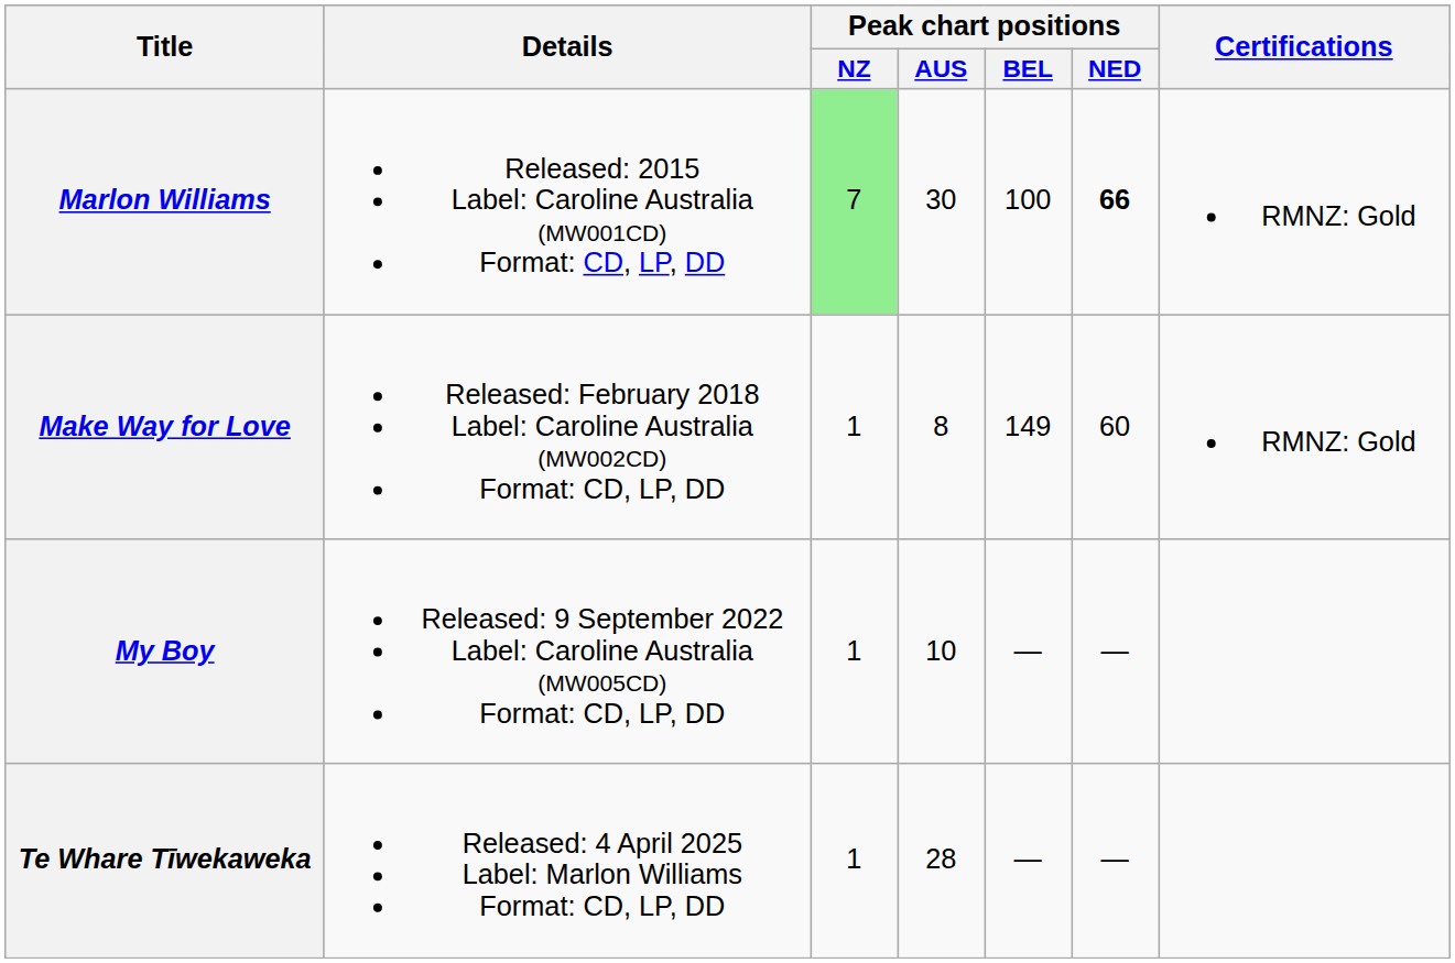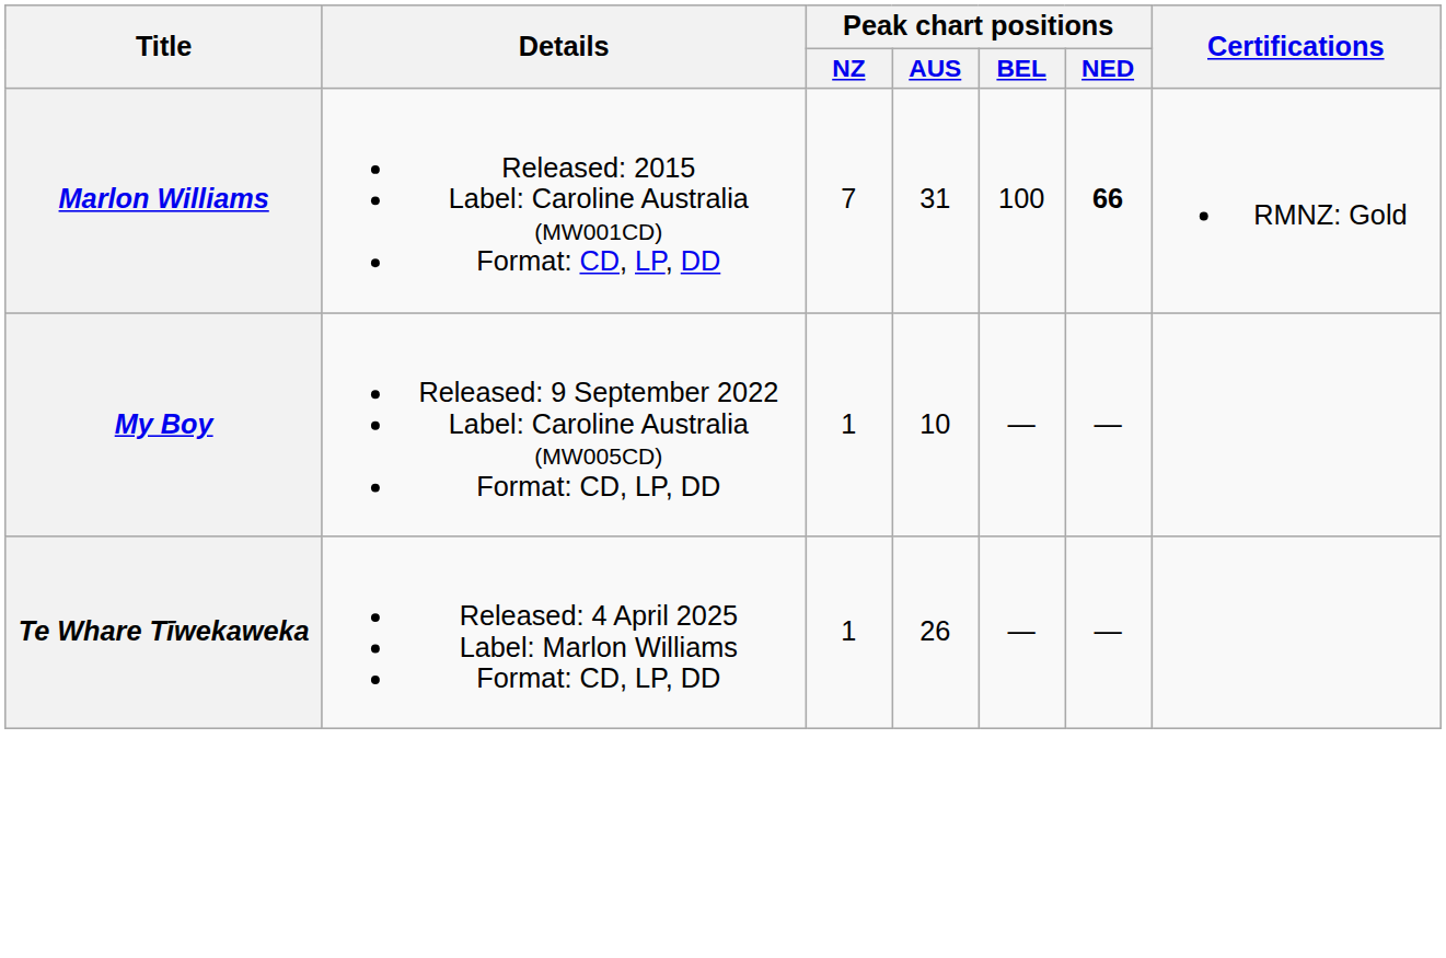Marlon Williams | Peak chart positions / NZ: lightgreen background -> no background
Marlon Williams | Peak chart positions / AUS: 30 -> 31
- row: Make Way for Love | Released: February 2018 Label: Caroline Australia (MW002CD) Format: CD, LP, DD | 1 | 8 | 149 | 60 | RMNZ: Gold
Te Whare Tīwekaweka | Peak chart positions / AUS: 28 -> 26
